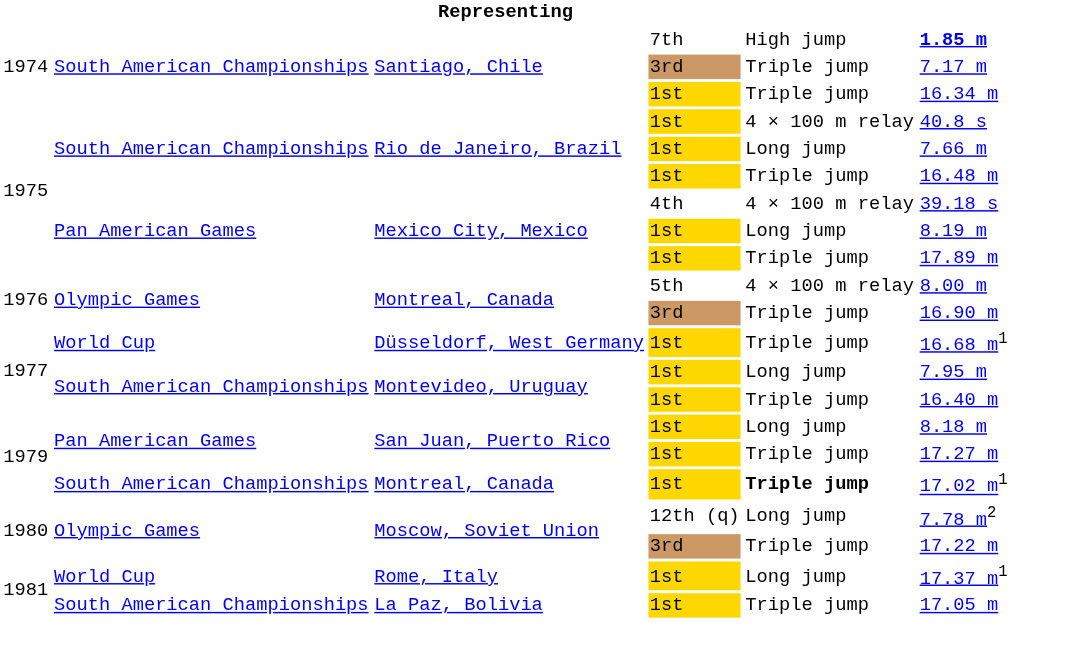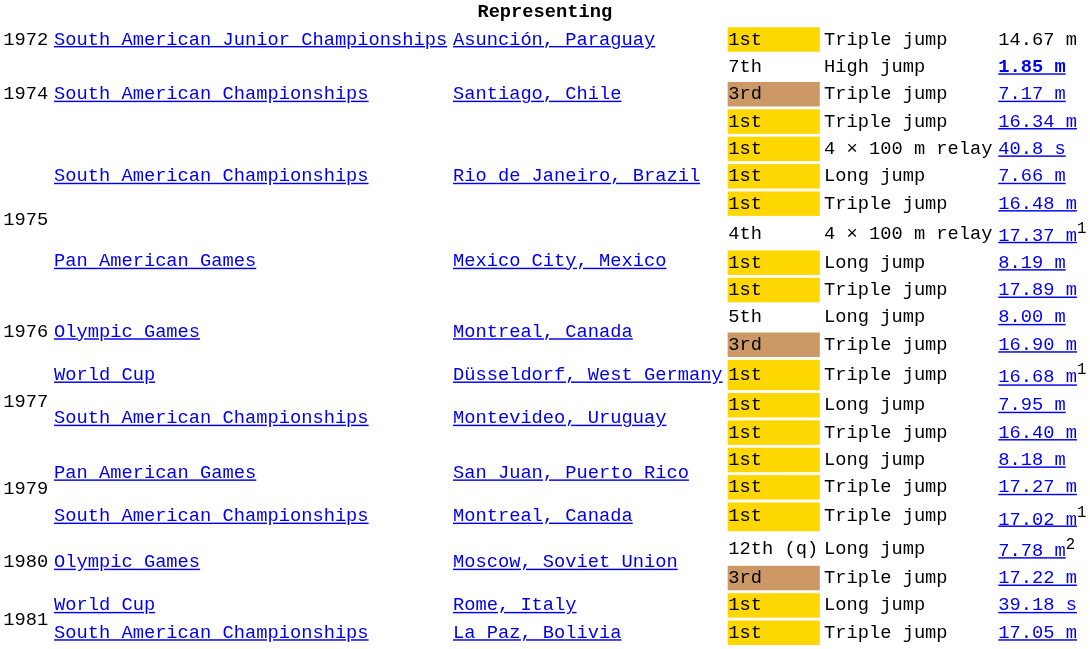+ row: 1972 | South American Junior Championships | Asunción, Paraguay | 1st | Triple jump | 14.67 m
Mexico City, Mexico / 4th | column 6: 39.18 s -> 17.37 m1
Montreal, Canada / 5th | column 5: 4 × 100 m relay -> Long jump
Montreal, Canada / 1st | column 5: bold -> normal
Rome, Italy | column 6: 17.37 m1 -> 39.18 s
